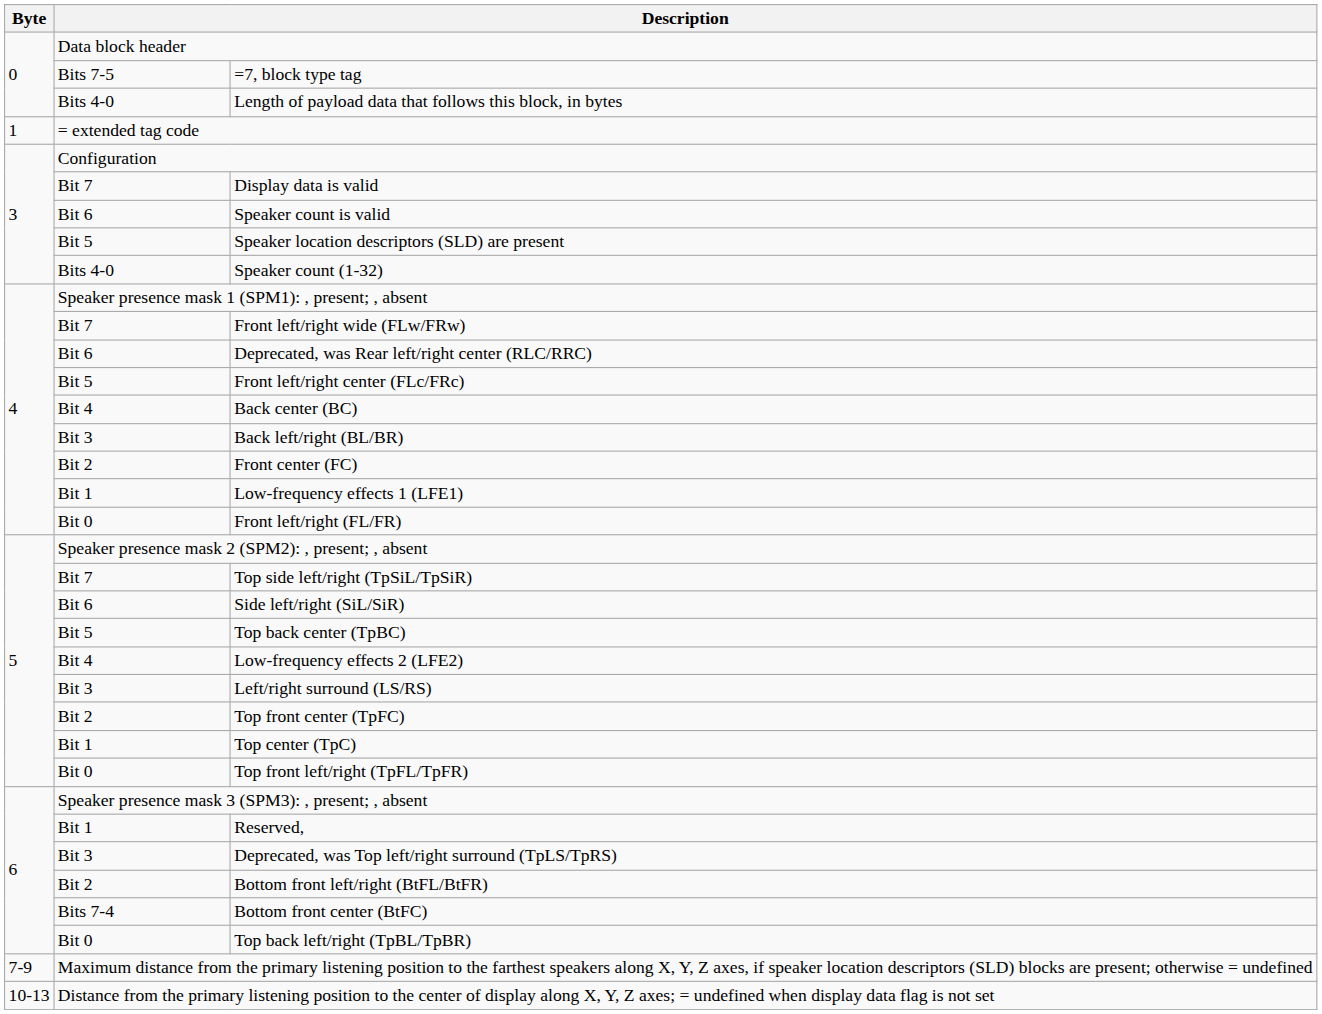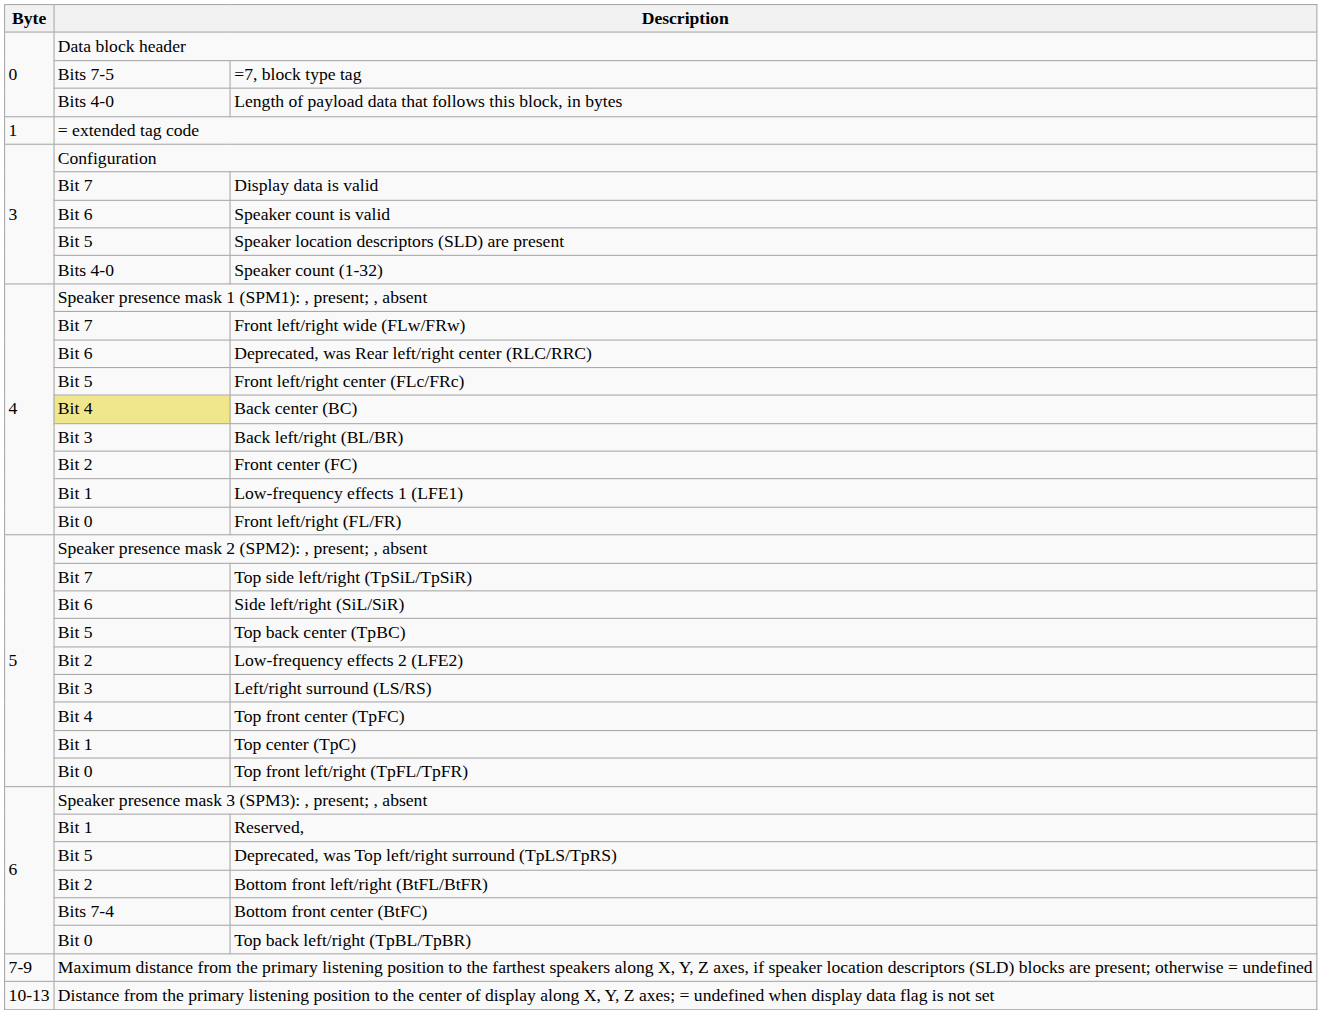Back center (BC) | column 2: no background -> khaki background
Low-frequency effects 2 (LFE2) | column 2: Bit 4 -> Bit 2
Top front center (TpFC) | column 2: Bit 2 -> Bit 4
Deprecated, was Top left/right surround (TpLS/TpRS) | column 2: Bit 3 -> Bit 5
